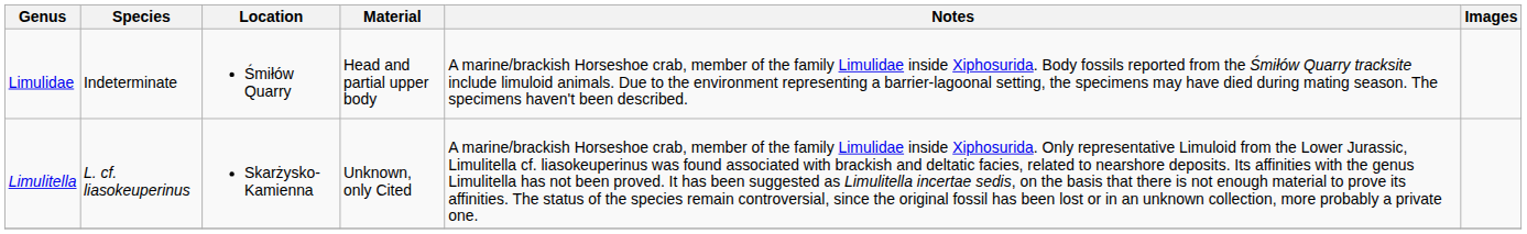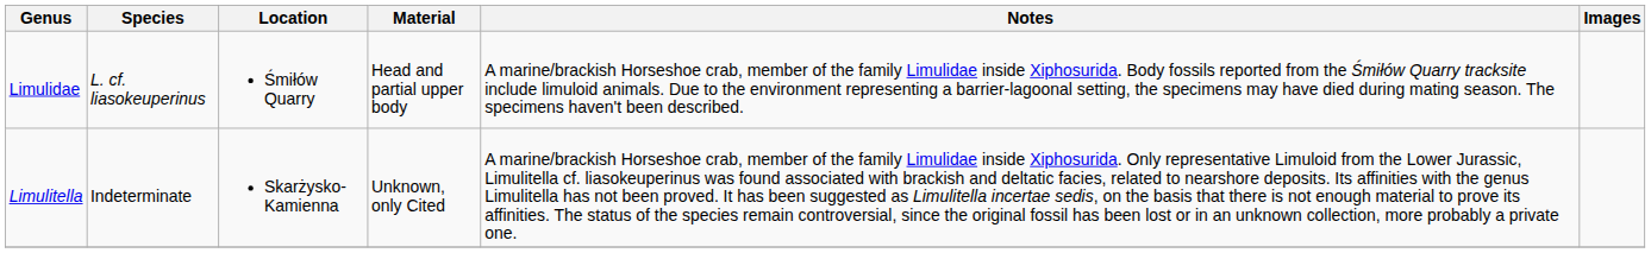Limulidae | Species: Indeterminate -> L. cf. liasokeuperinus
Limulitella | Species: L. cf. liasokeuperinus -> Indeterminate
